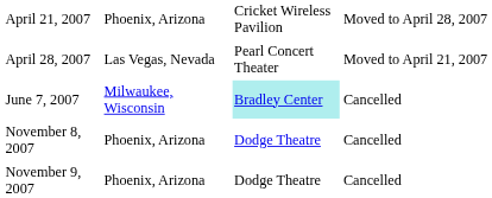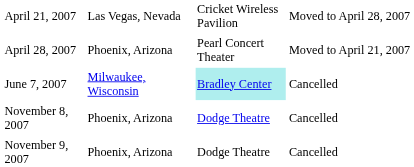April 21, 2007 | column 2: Phoenix, Arizona -> Las Vegas, Nevada
April 28, 2007 | column 2: Las Vegas, Nevada -> Phoenix, Arizona
